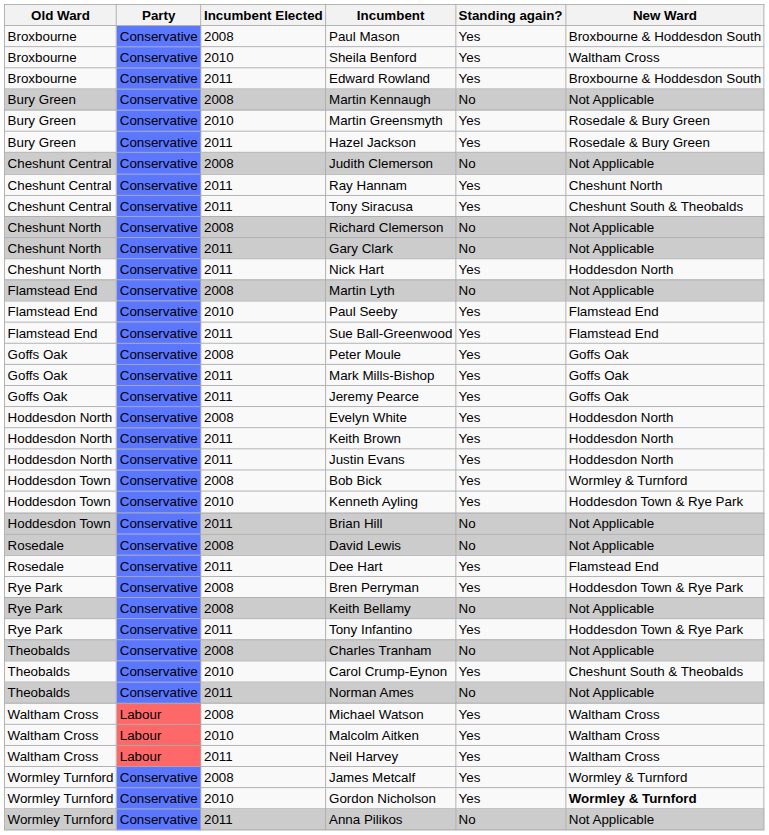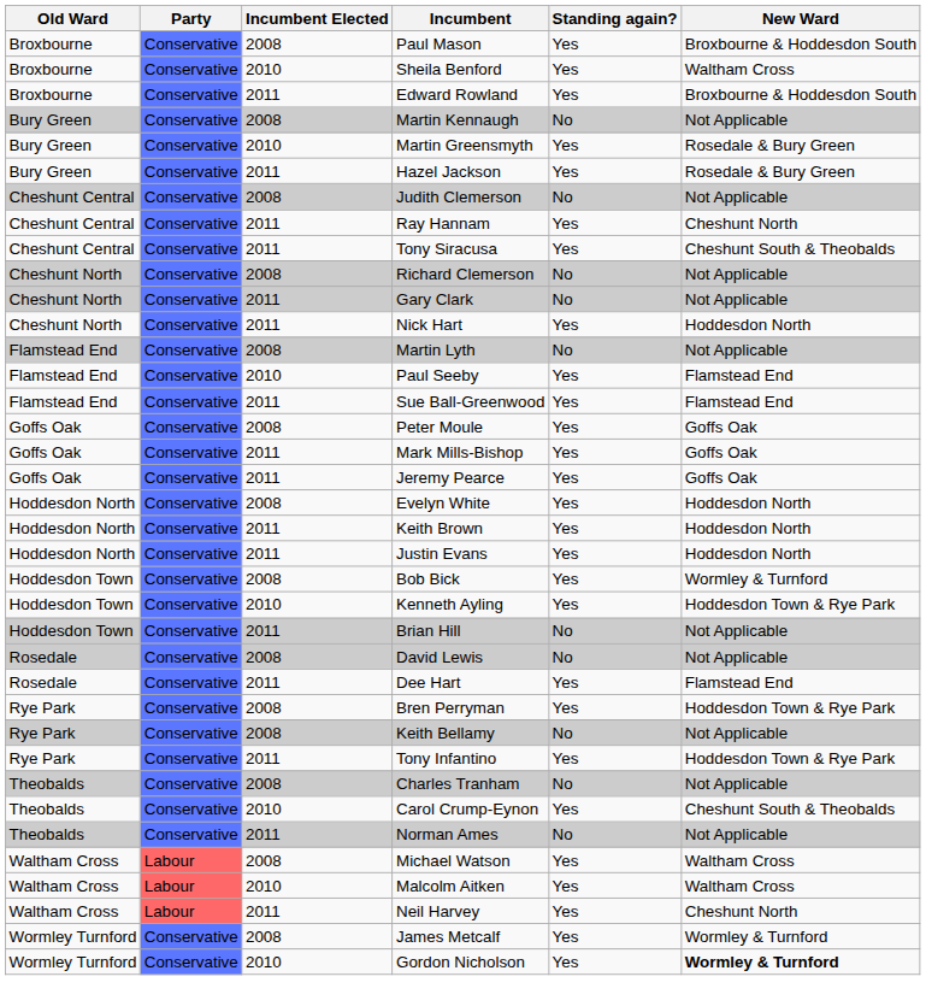Neil Harvey | New Ward: Waltham Cross -> Cheshunt North
- row: Wormley Turnford | Conservative | 2011 | Anna Pilikos | No | Not Applicable
